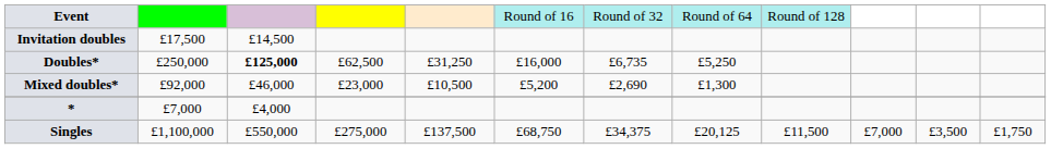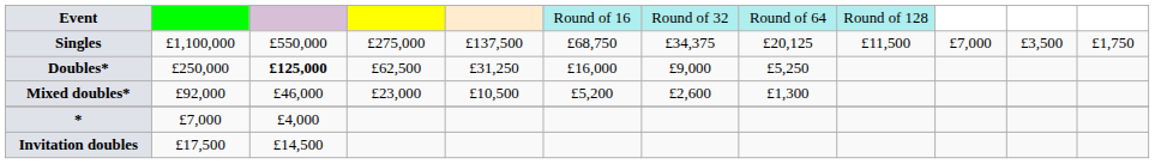rows swapped: Singles <-> Invitation doubles
Doubles* | column 7: £6,735 -> £9,000
Mixed doubles* | column 7: £2,690 -> £2,600
